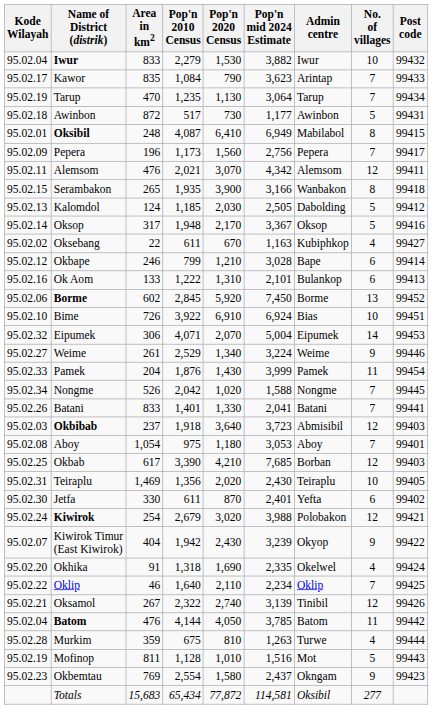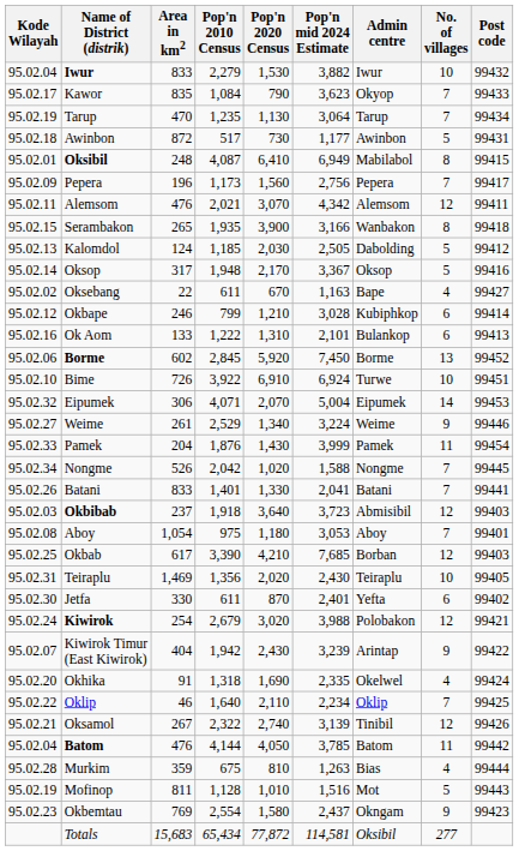Kawor | Admin centre: Arintap -> Okyop
Oksebang | Admin centre: Kubiphkop -> Bape
Okbape | Admin centre: Bape -> Kubiphkop
Bime | Admin centre: Bias -> Turwe
Kiwirok Timur (East Kiwirok) | Admin centre: Okyop -> Arintap
Murkim | Admin centre: Turwe -> Bias
